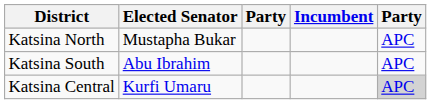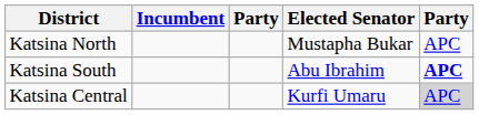columns swapped: Incumbent <-> Elected Senator
Katsina South | column 5: normal -> bold
